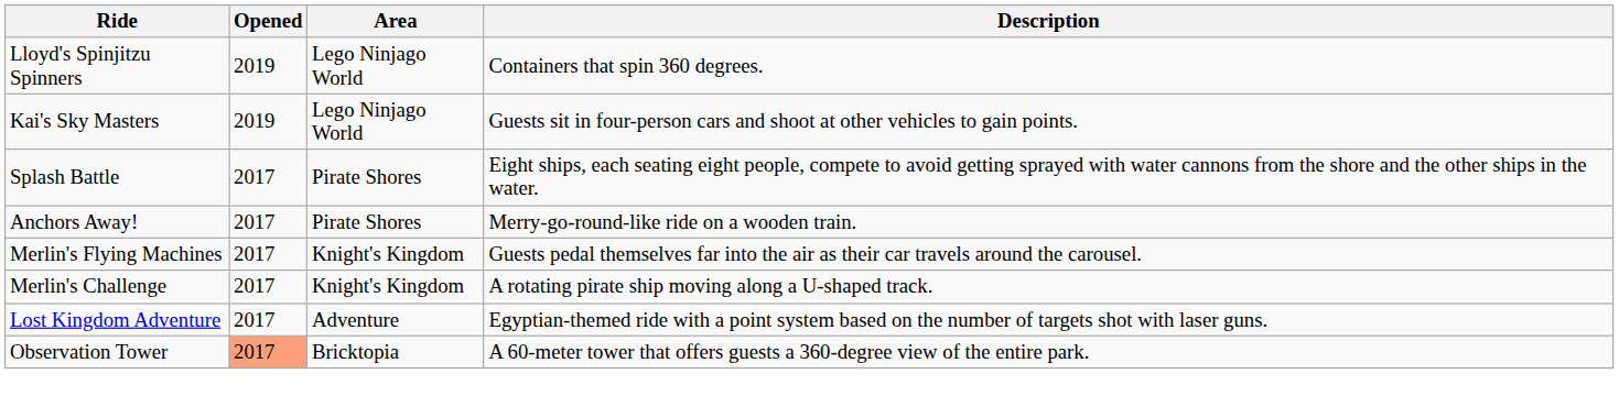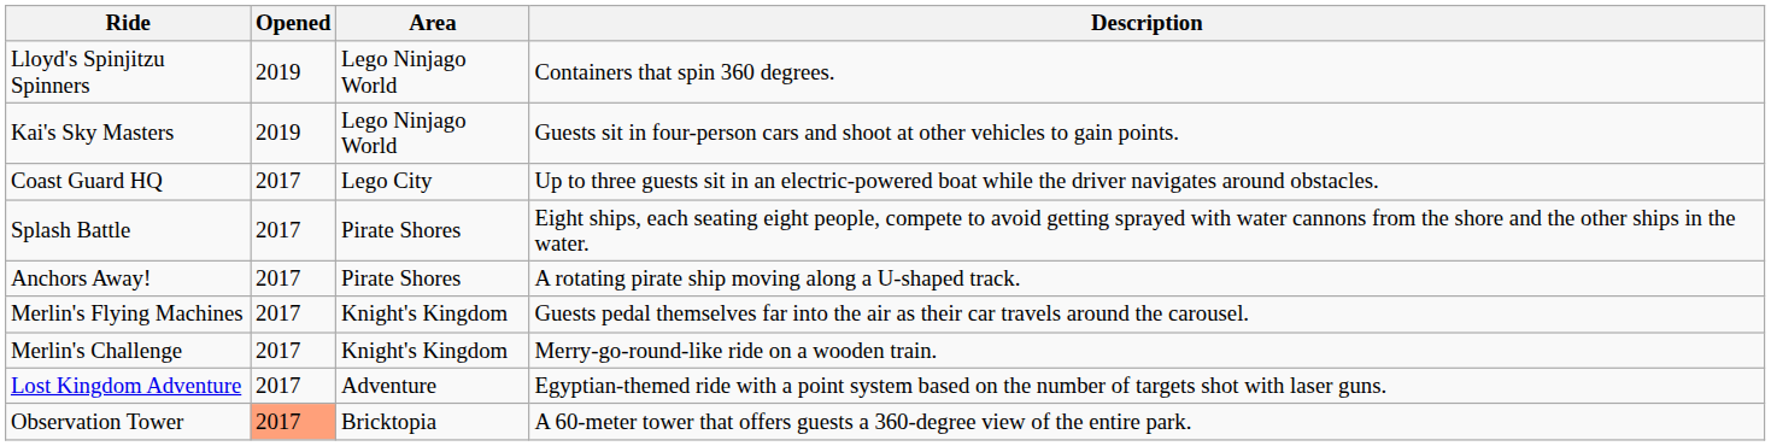+ row: Coast Guard HQ | 2017 | Lego City | Up to three guests sit in an electric-powered boat while the driver navigates around obstacles.
Anchors Away! | Description: Merry-go-round-like ride on a wooden train. -> A rotating pirate ship moving along a U-shaped track.
Merlin's Challenge | Description: A rotating pirate ship moving along a U-shaped track. -> Merry-go-round-like ride on a wooden train.
